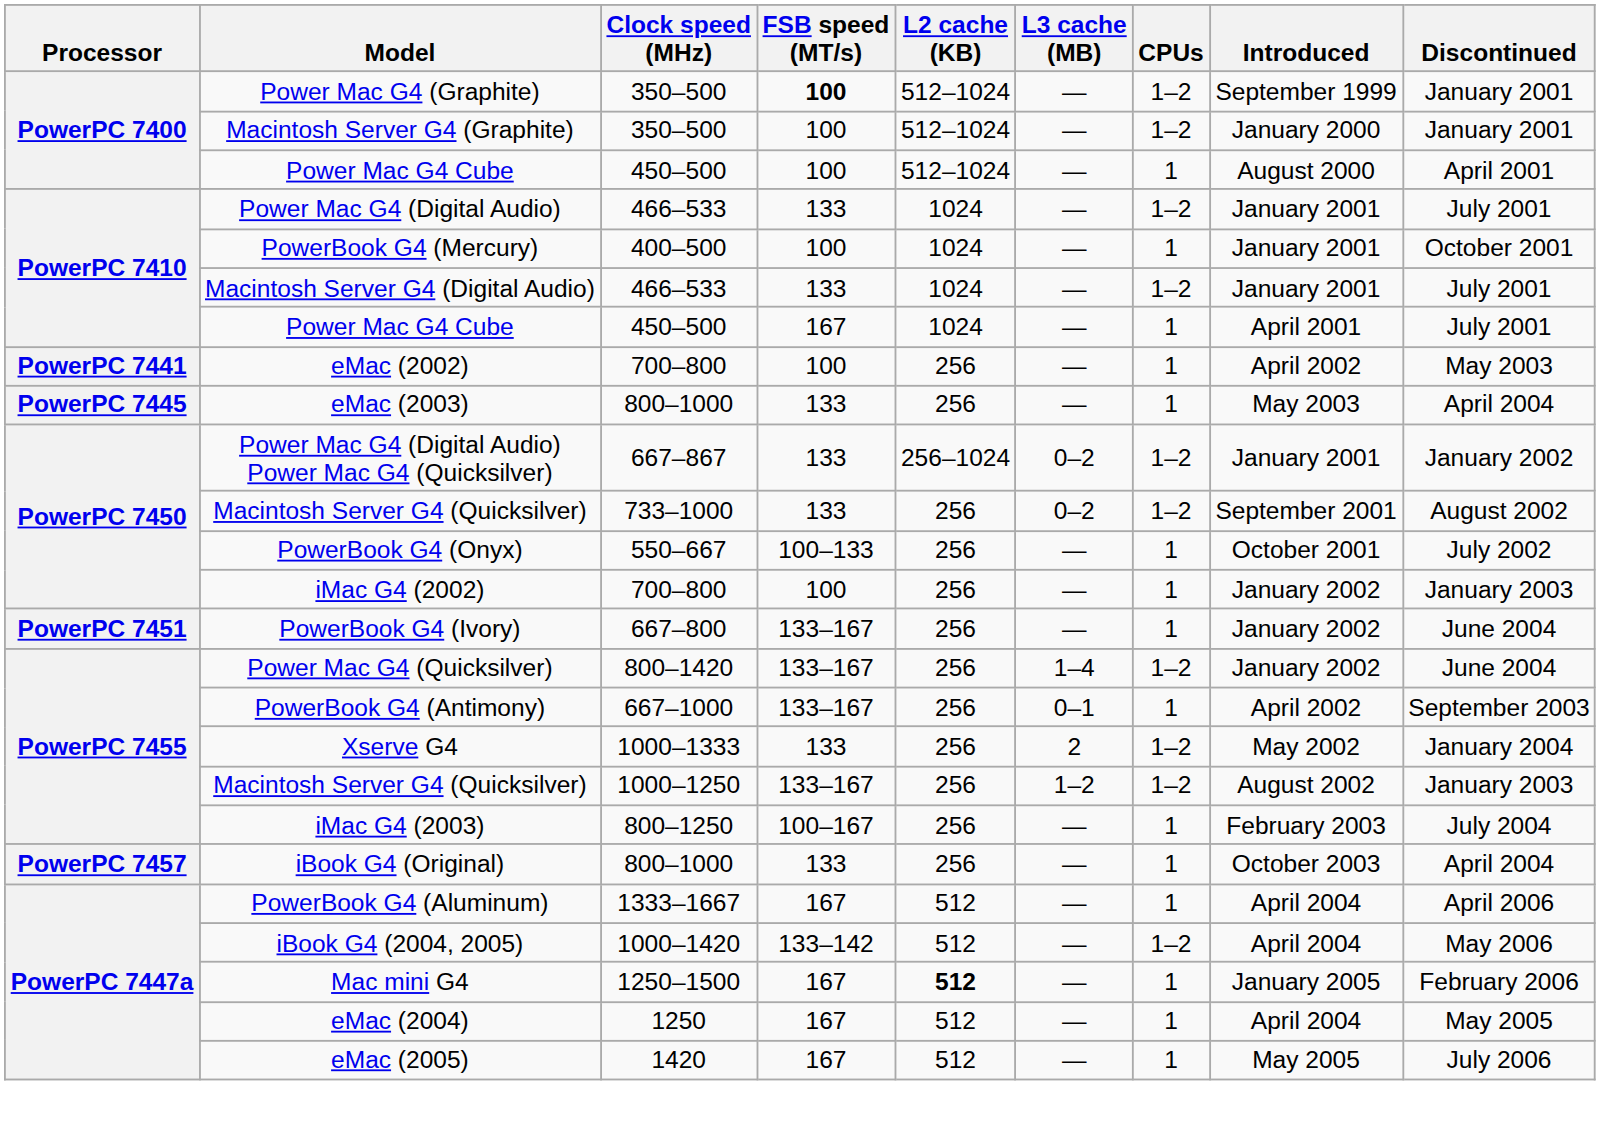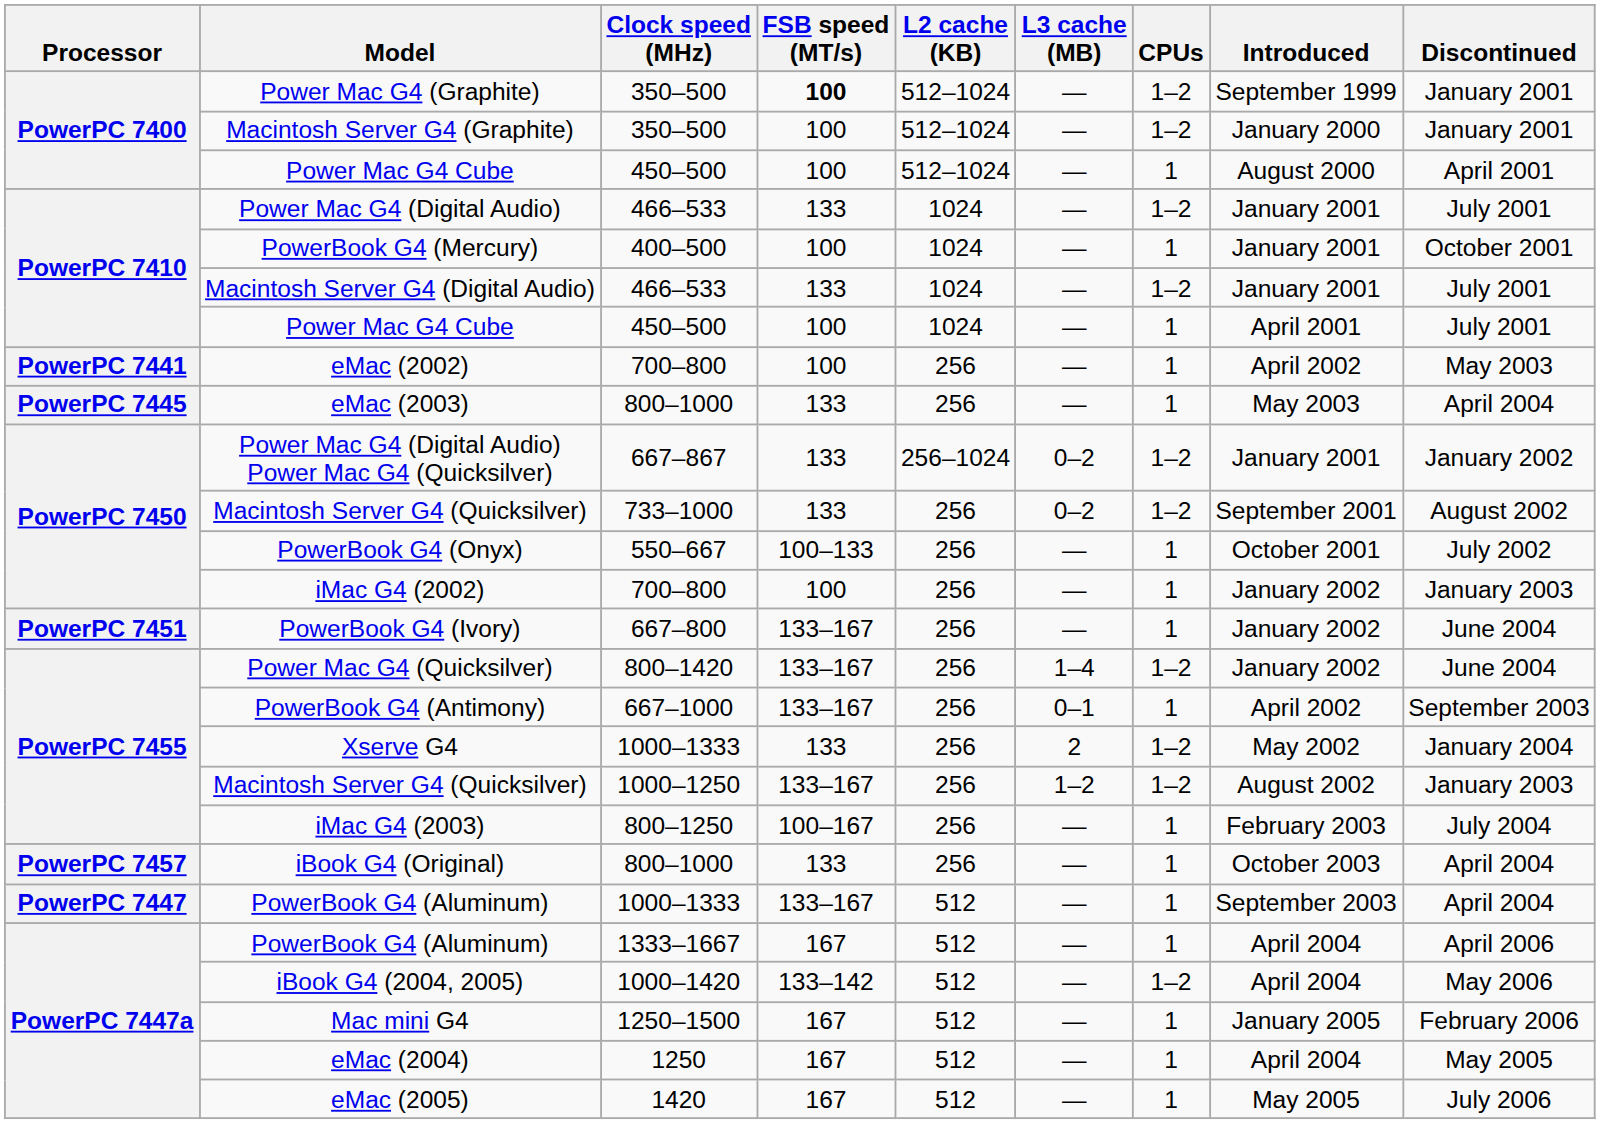PowerPC 7410 / Power Mac G4 Cube | FSB speed (MT/s): 167 -> 100
+ row: PowerPC 7447 | PowerBook G4 (Aluminum) | 1000–1333 | 133–167 | 512 | — | 1 | September 2003 | April 2004
Mac mini G4 | L2 cache (KB): bold -> normal
